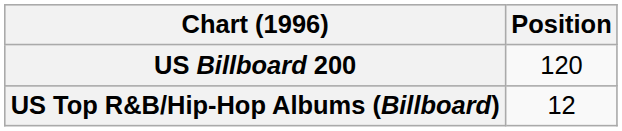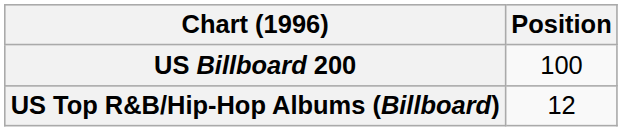US Billboard 200 | Position: 120 -> 100
